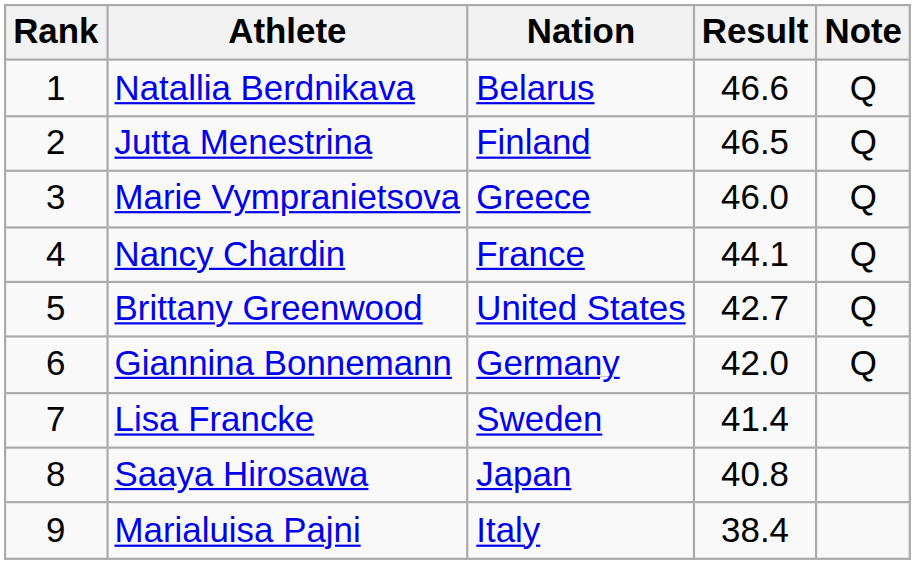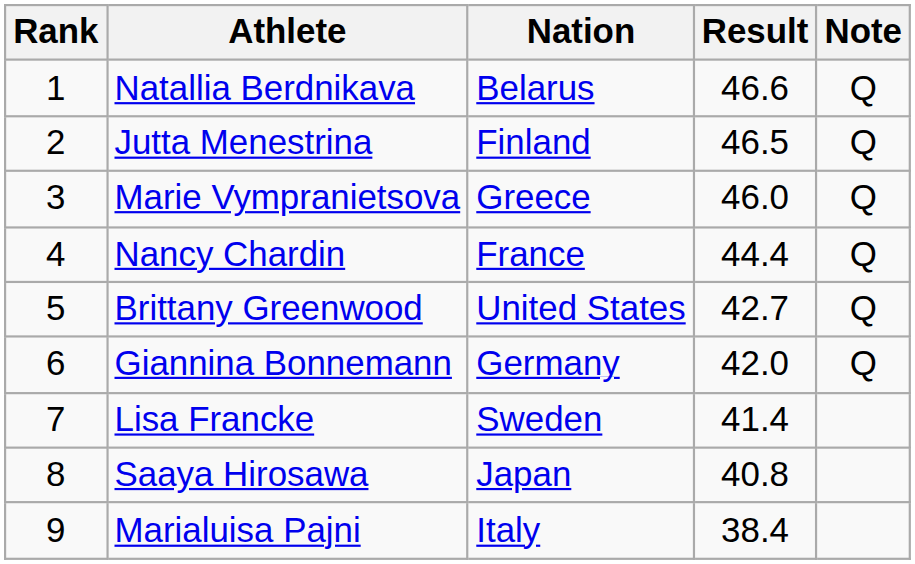Nancy Chardin | Result: 44.1 -> 44.4
